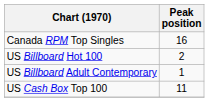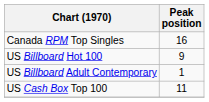US Billboard Hot 100 | Peak position: 2 -> 9
